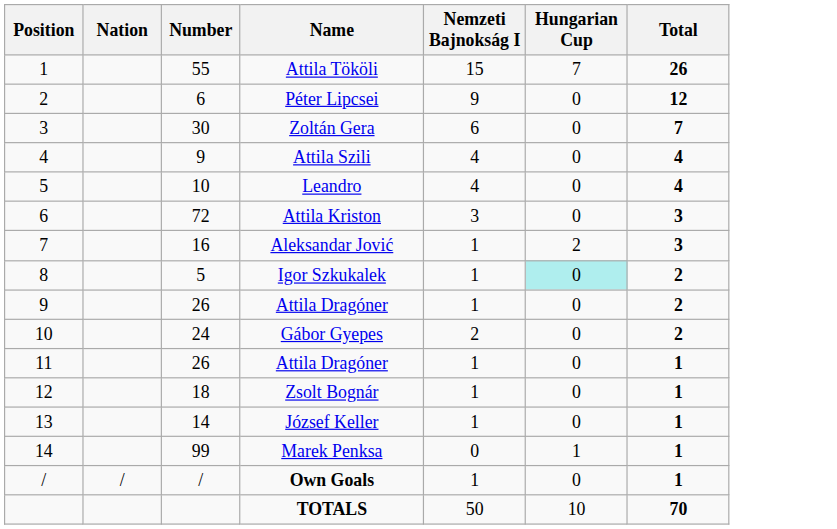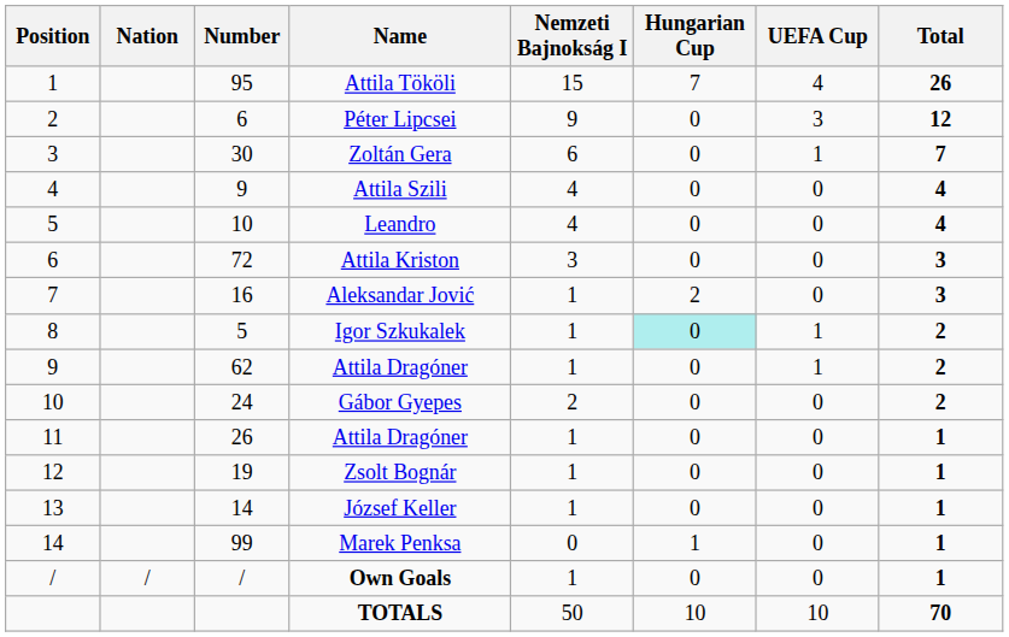+ column: UEFA Cup | 4 | 3 | 1 | 0 | 0 | 0 | 0 | 1 | 1 | 0 | 0 | 0 | 0 | 0 | 0 | 10
Attila Tököli | Number: 55 -> 95
9 / Attila Dragóner | Number: 26 -> 62
Zsolt Bognár | Number: 18 -> 19
